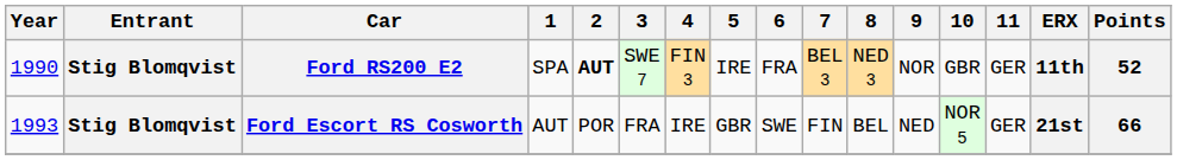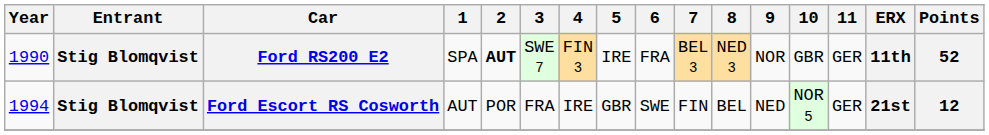Ford Escort RS Cosworth | Year: 1993 -> 1994
Ford Escort RS Cosworth | Points: 66 -> 12
